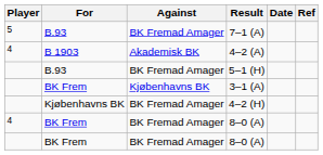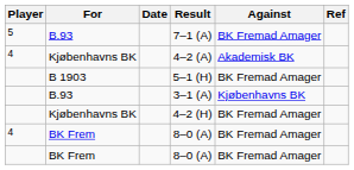columns swapped: Against <-> Date
4–2 (A) | For: B 1903 -> Kjøbenhavns BK
5–1 (H) | For: B.93 -> B 1903
3–1 (A) | For: BK Frem -> B.93
